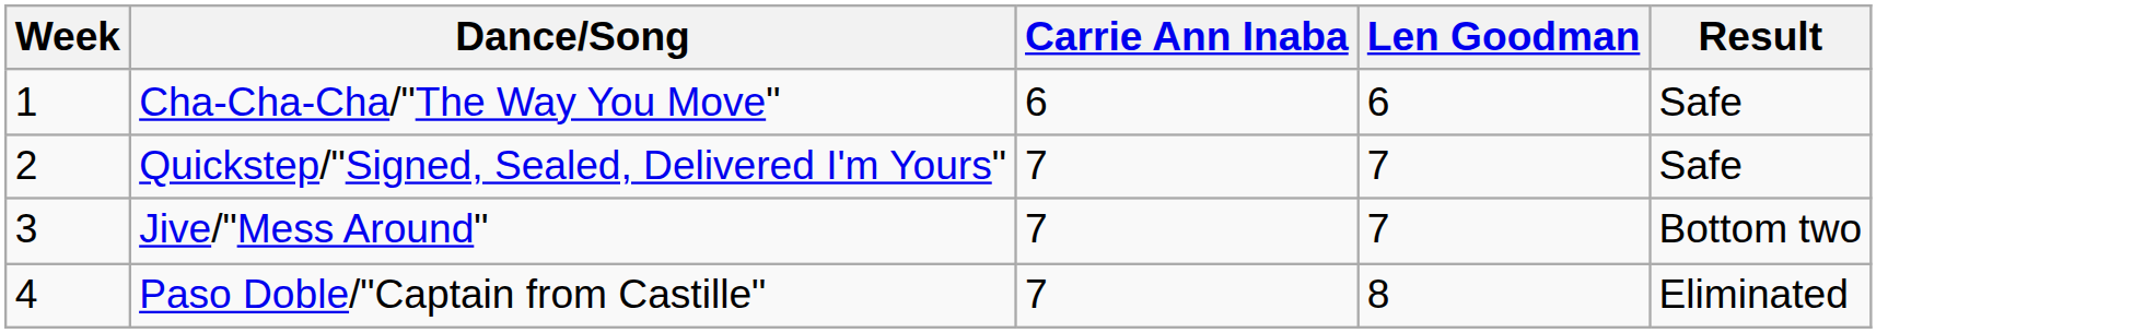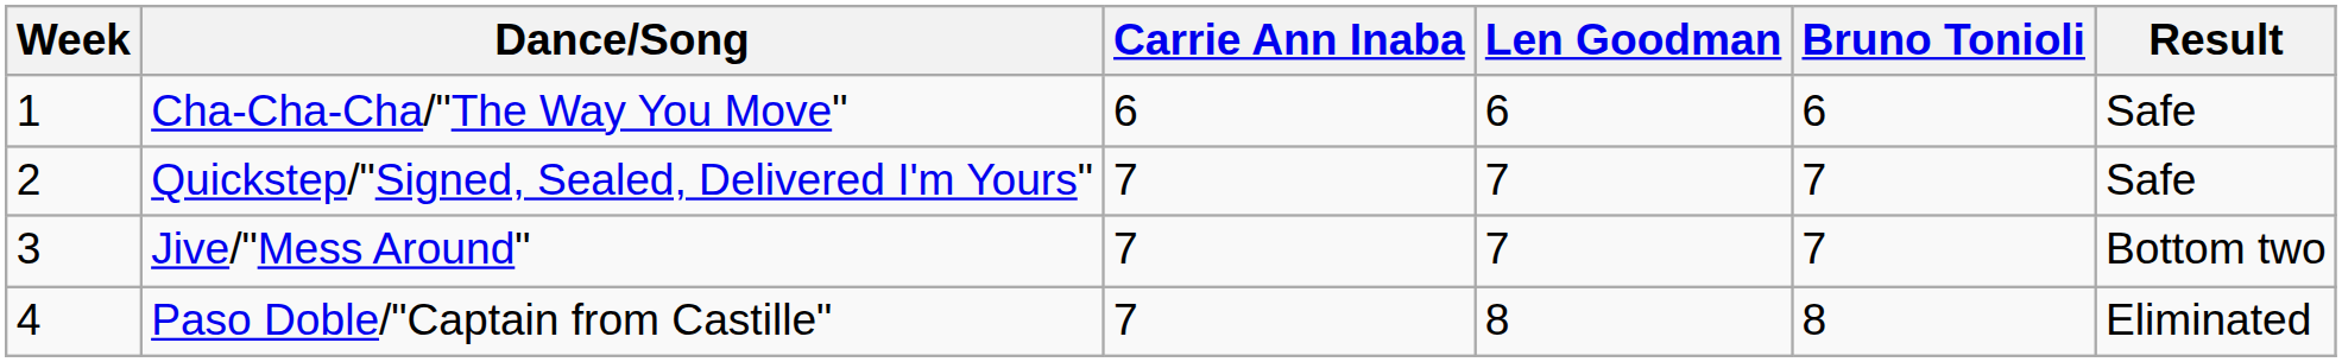+ column: Bruno Tonioli | 6 | 7 | 7 | 8
